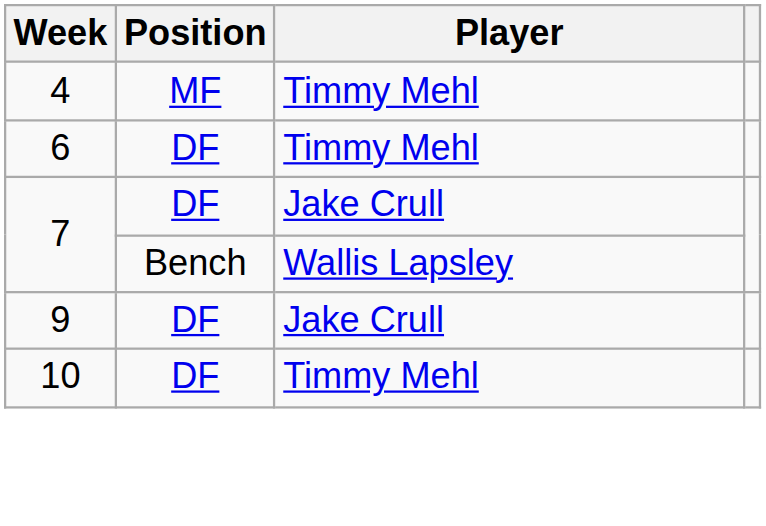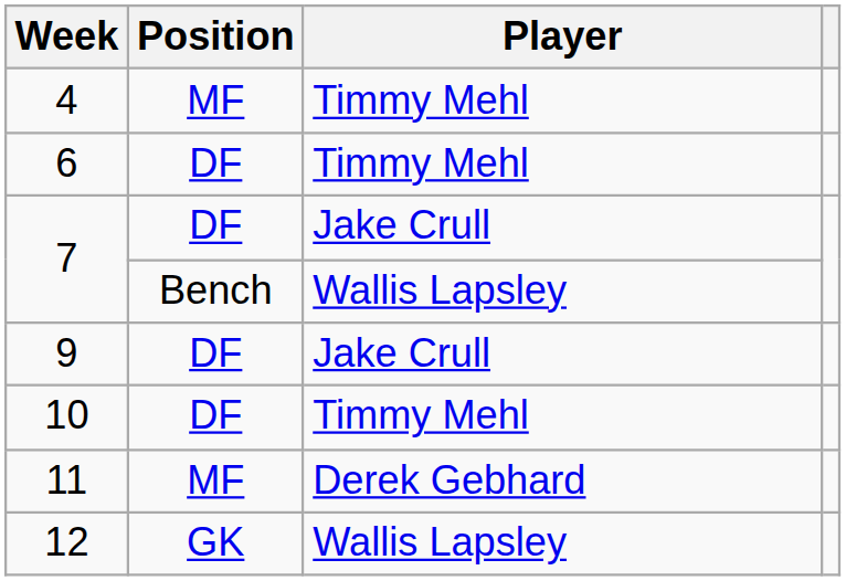+ row: 11 | MF | Derek Gebhard
+ row: 12 | GK | Wallis Lapsley
